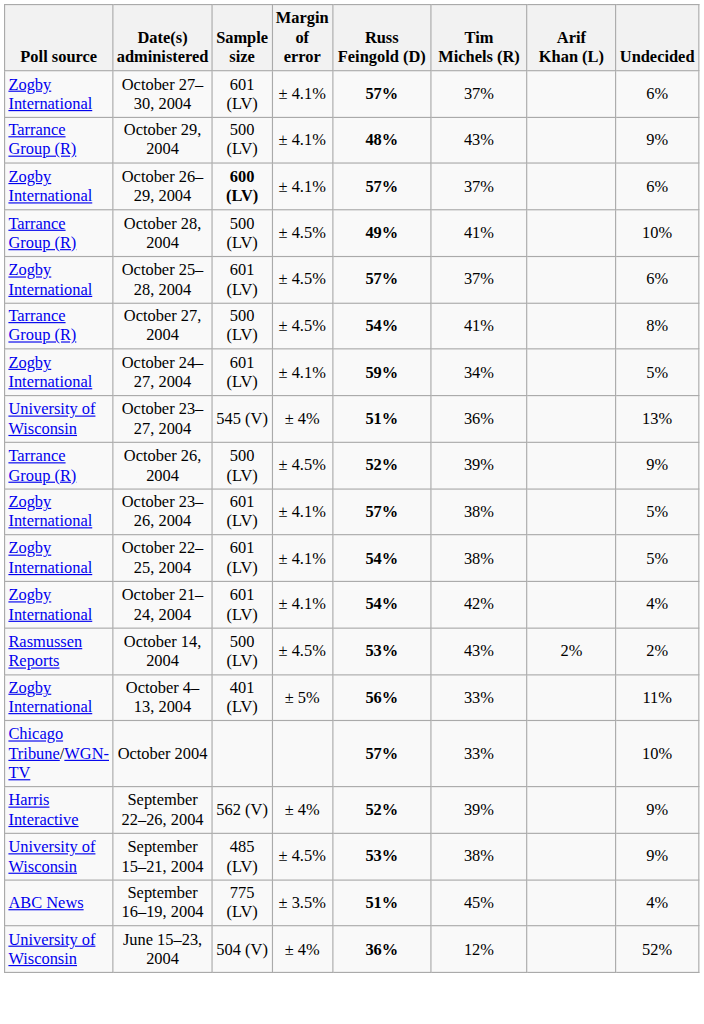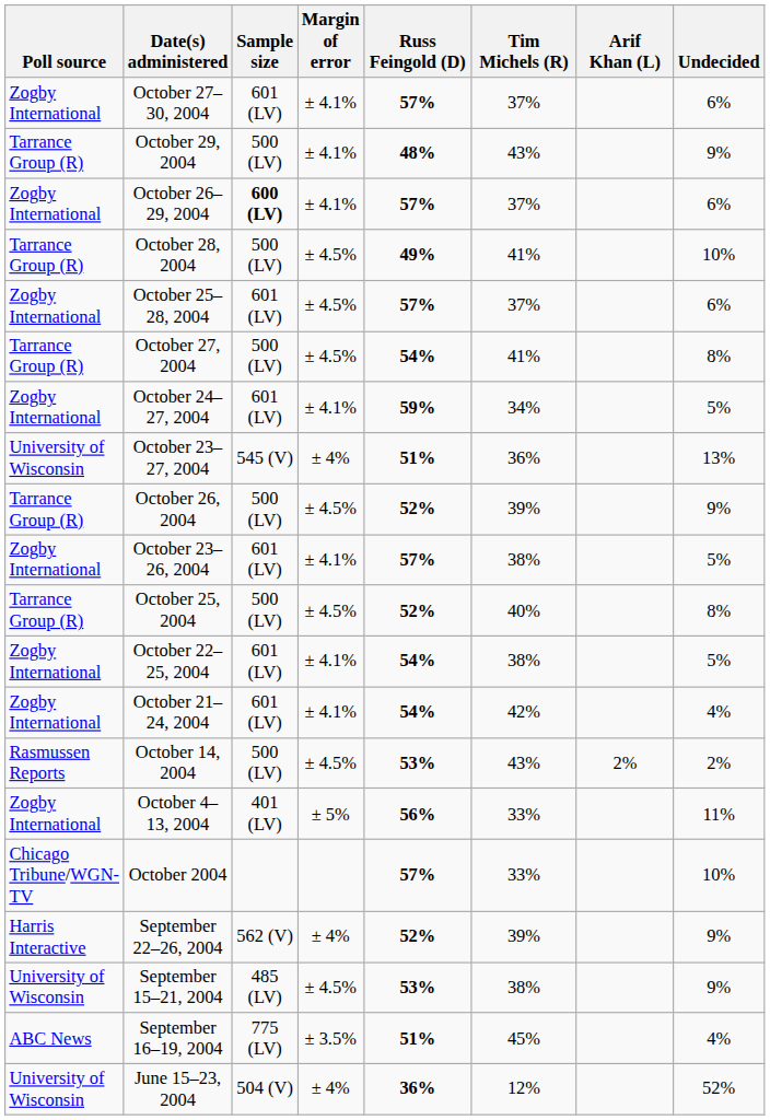+ row: Tarrance Group (R) | October 25, 2004 | 500 (LV) | ± 4.5% | 52% | 40% | 8%
